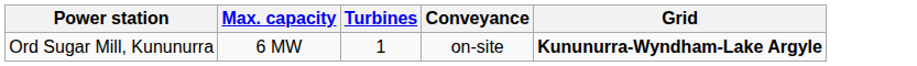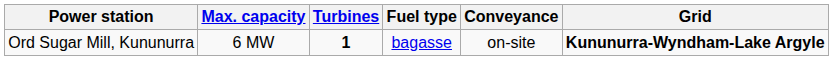+ column: Fuel type | bagasse
Ord Sugar Mill, Kununurra | Turbines: normal -> bold
